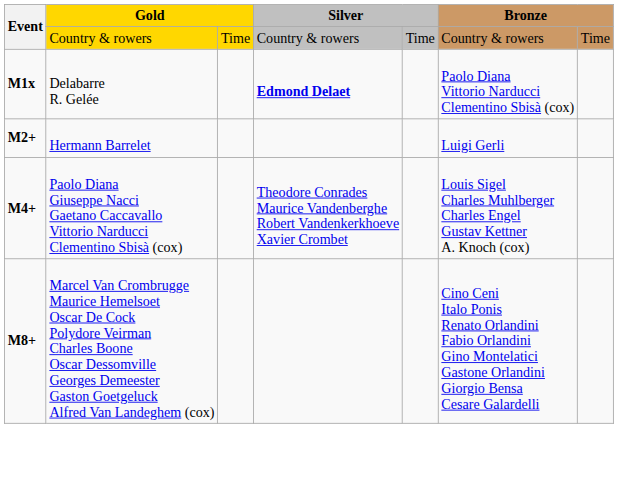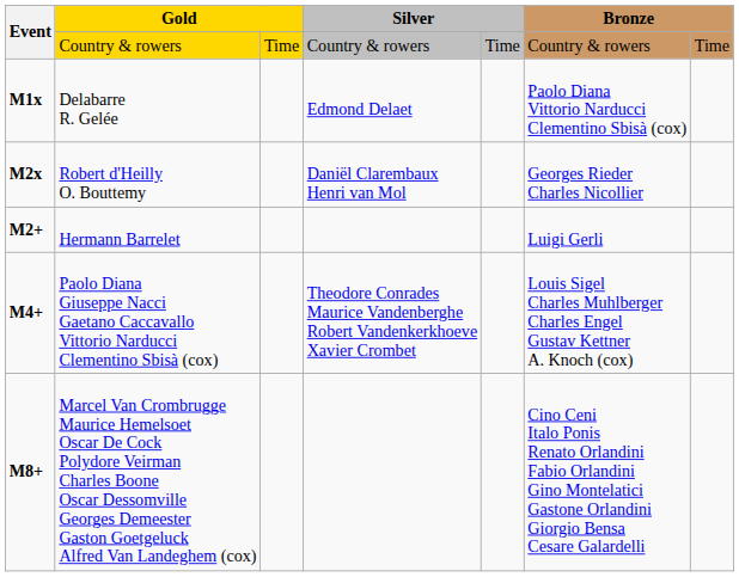M1x | column 4: bold -> normal
+ row: M2x | Robert d'Heilly O. Bouttemy | Daniël Clarembaux Henri van Mol | Georges Rieder Charles Nicollier
